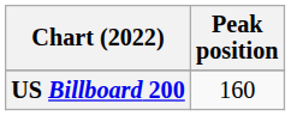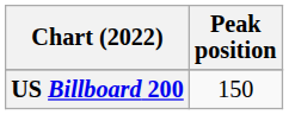US Billboard 200 | Peak position: 160 -> 150
